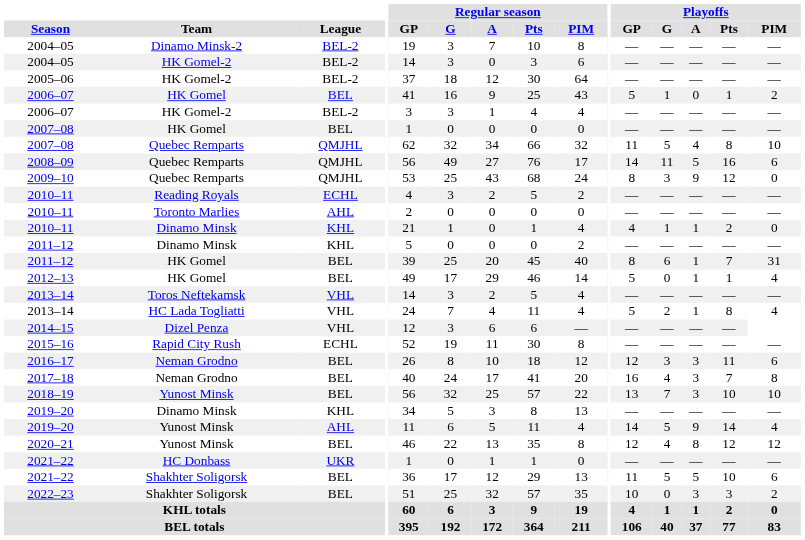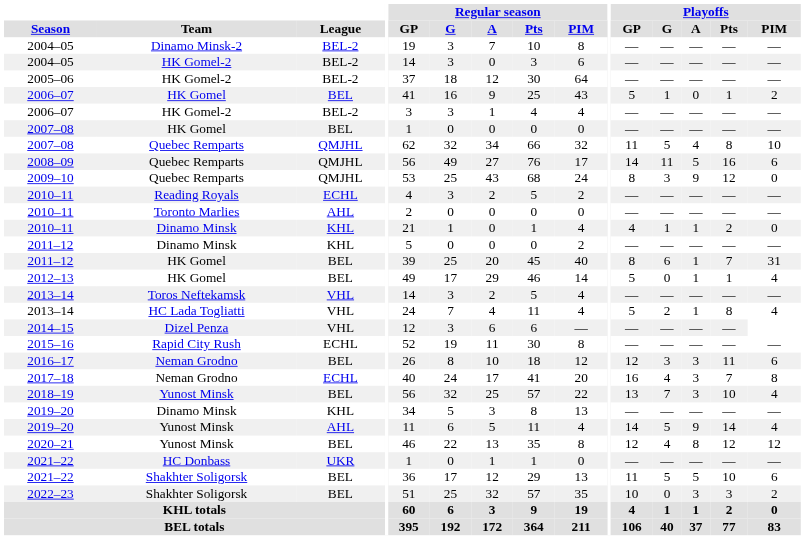2017–18 | League: BEL -> ECHL
2018–19 | Playoffs / PIM: 10 -> 4
